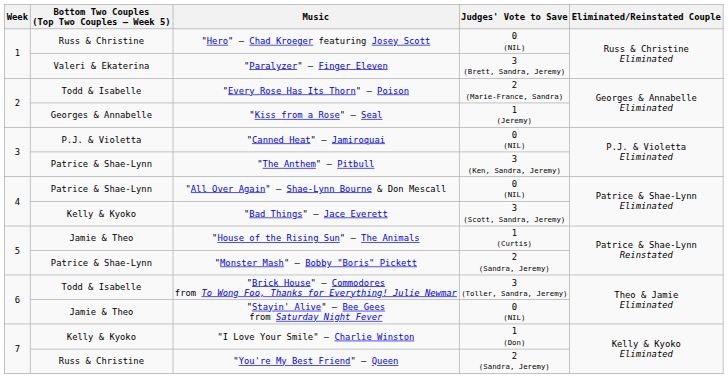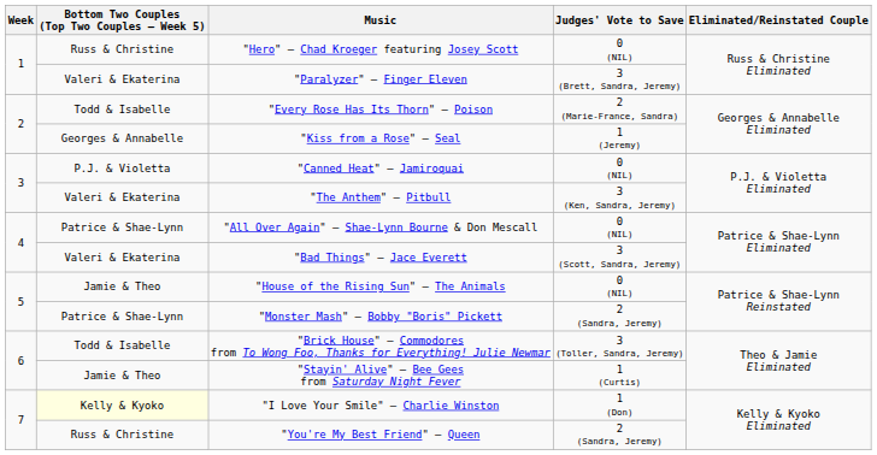"The Anthem" – Pitbull | Bottom Two Couples (Top Two Couples – Week 5): Patrice & Shae-Lynn -> Valeri & Ekaterina
"Bad Things" – Jace Everett | Bottom Two Couples (Top Two Couples – Week 5): Kelly & Kyoko -> Valeri & Ekaterina
"House of the Rising Sun" – The Animals | Judges' Vote to Save: 1 (Curtis) -> 0 (NIL)
"Stayin' Alive" – Bee Gees from Saturday Night Fever | Judges' Vote to Save: 0 (NIL) -> 1 (Curtis)
"I Love Your Smile" – Charlie Winston | Bottom Two Couples (Top Two Couples – Week 5): no background -> lightyellow background
